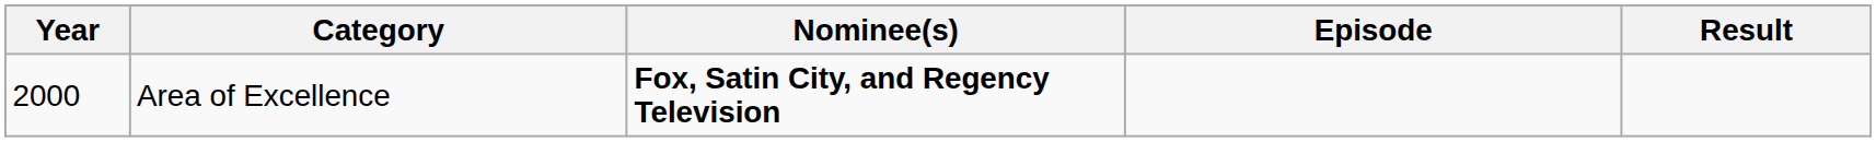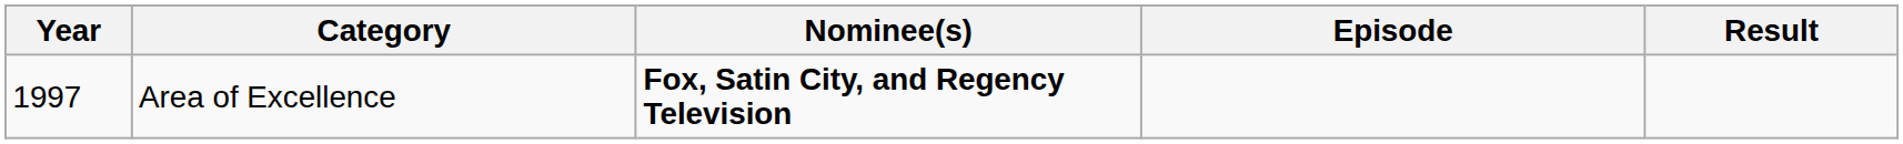Area of Excellence | Year: 2000 -> 1997
